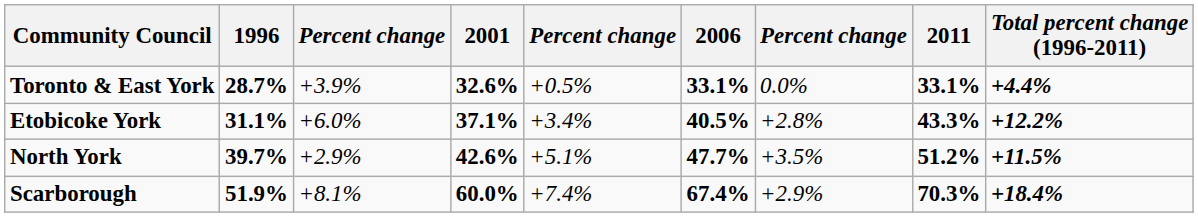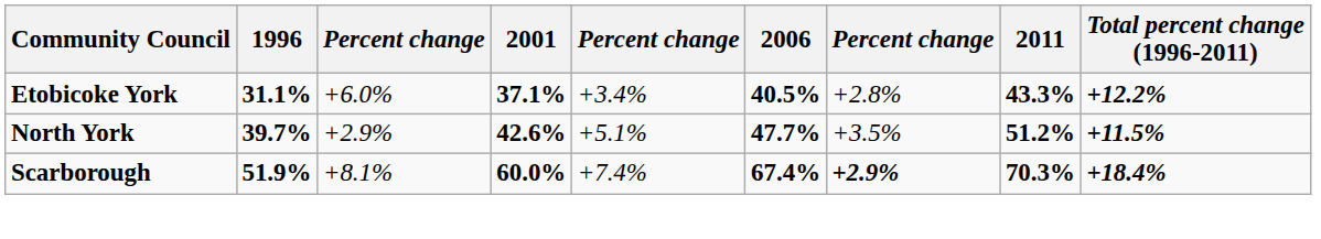- row: Toronto & East York | 28.7% | +3.9% | 32.6% | +0.5% | 33.1% | 0.0% | 33.1% | +4.4%
Scarborough | column 7: normal -> bold
